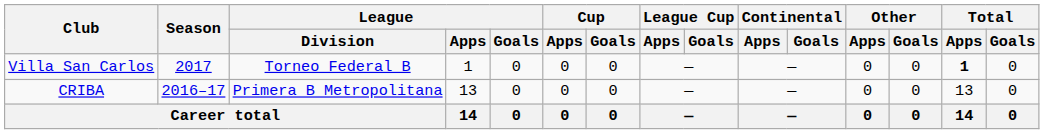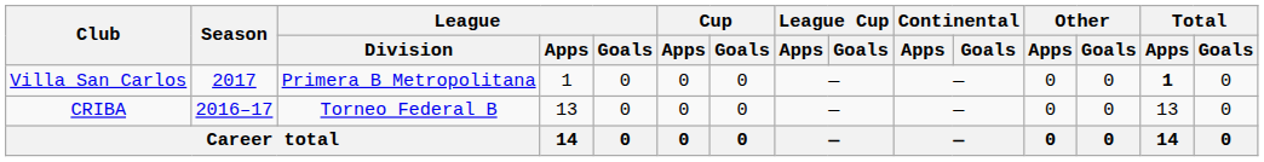Villa San Carlos | League / Division: Torneo Federal B -> Primera B Metropolitana
CRIBA | League / Division: Primera B Metropolitana -> Torneo Federal B
